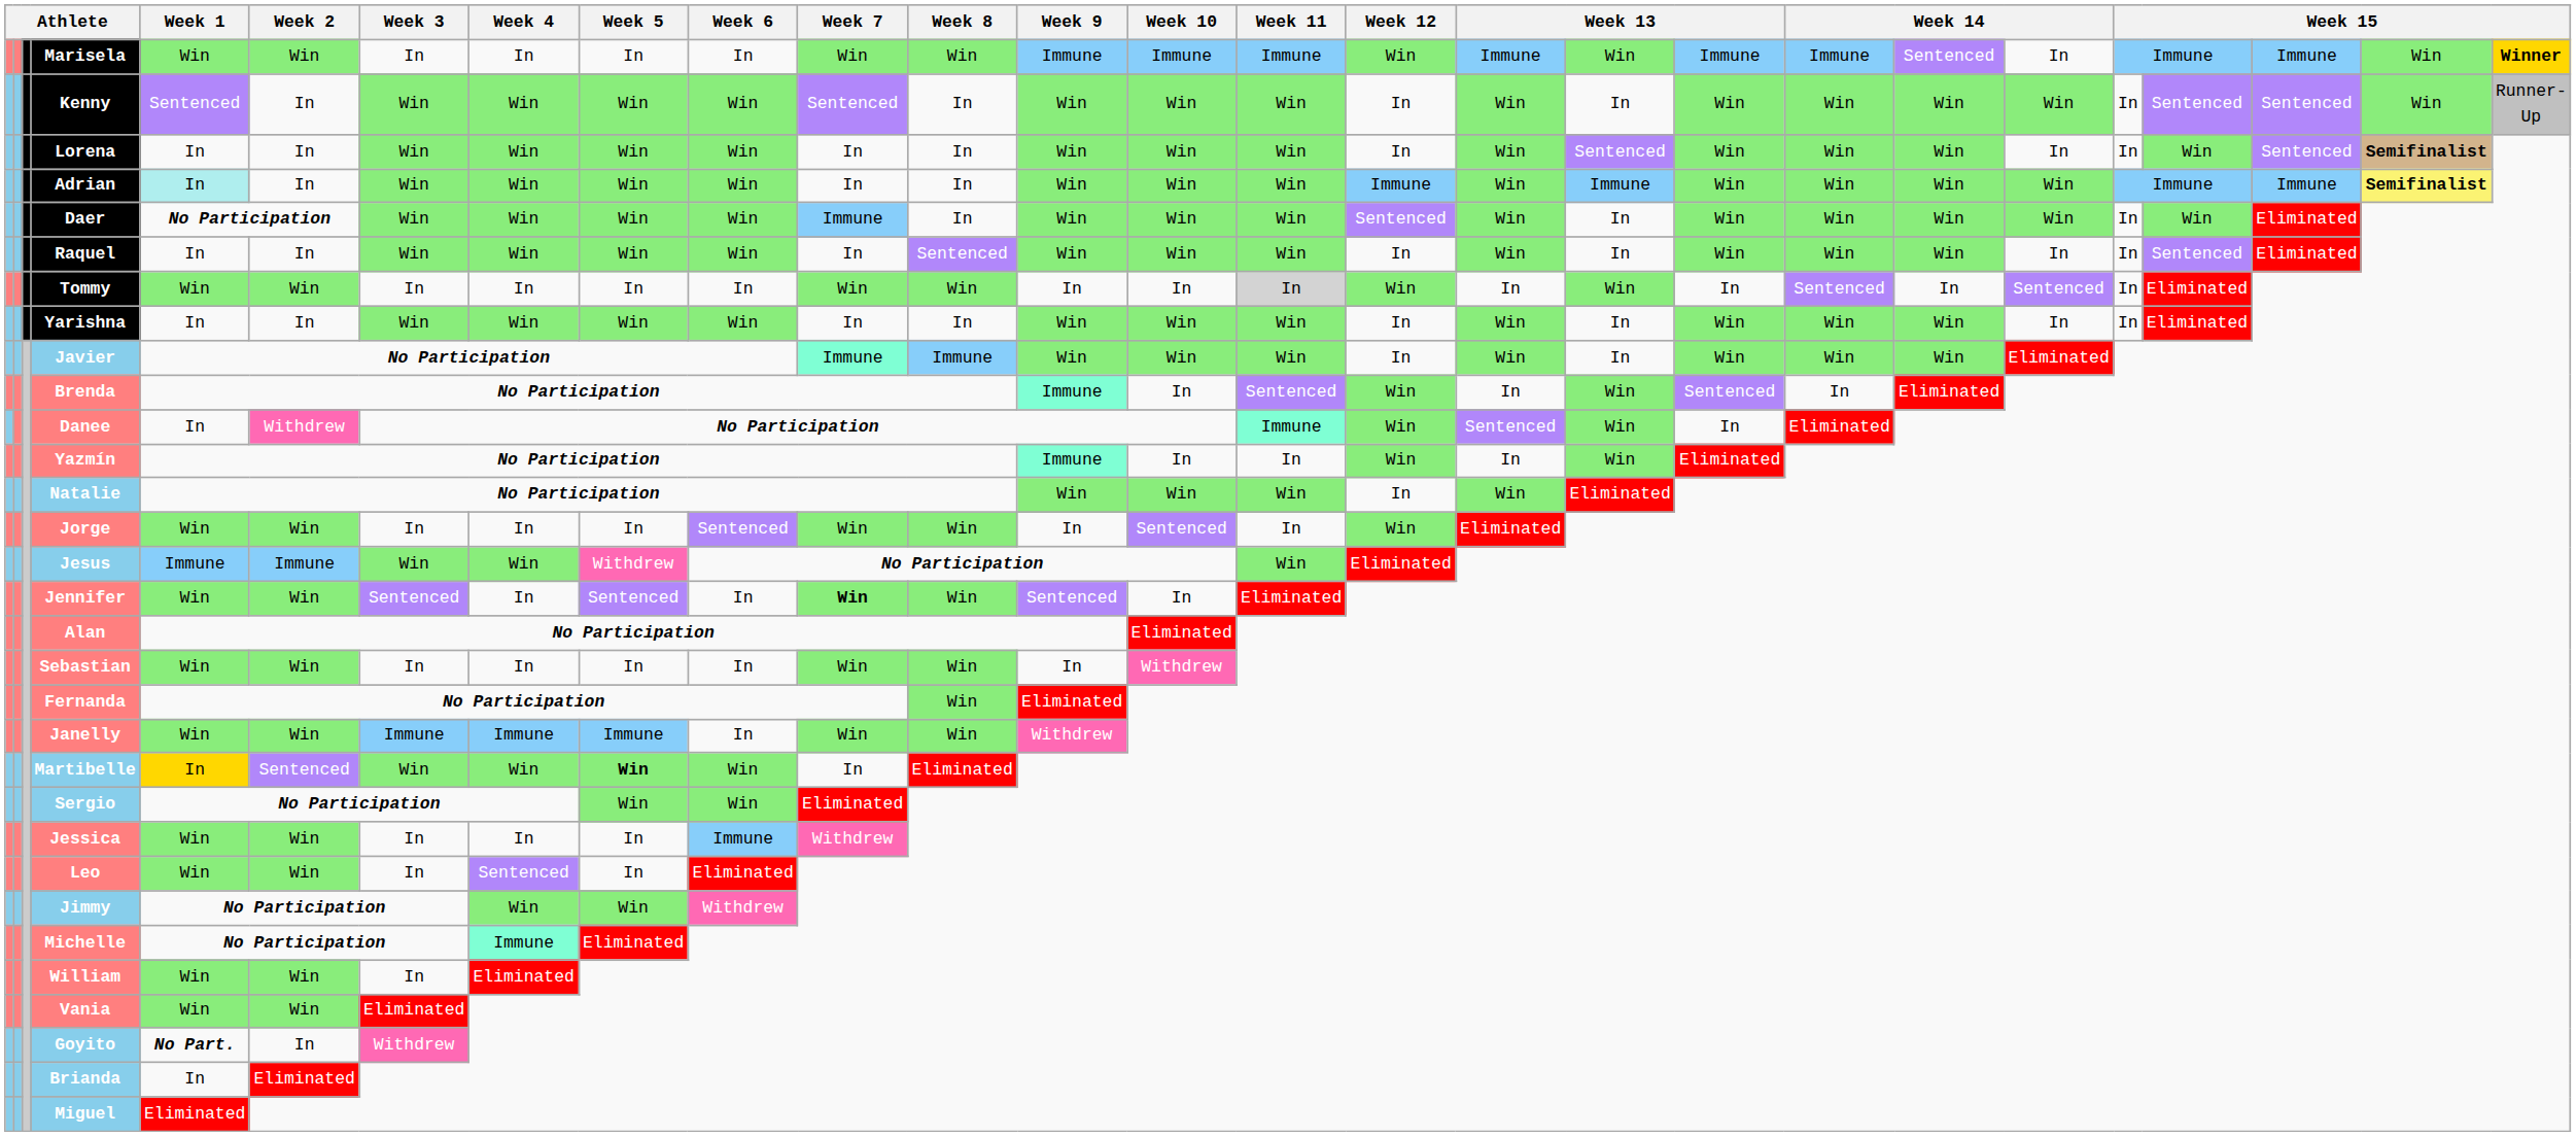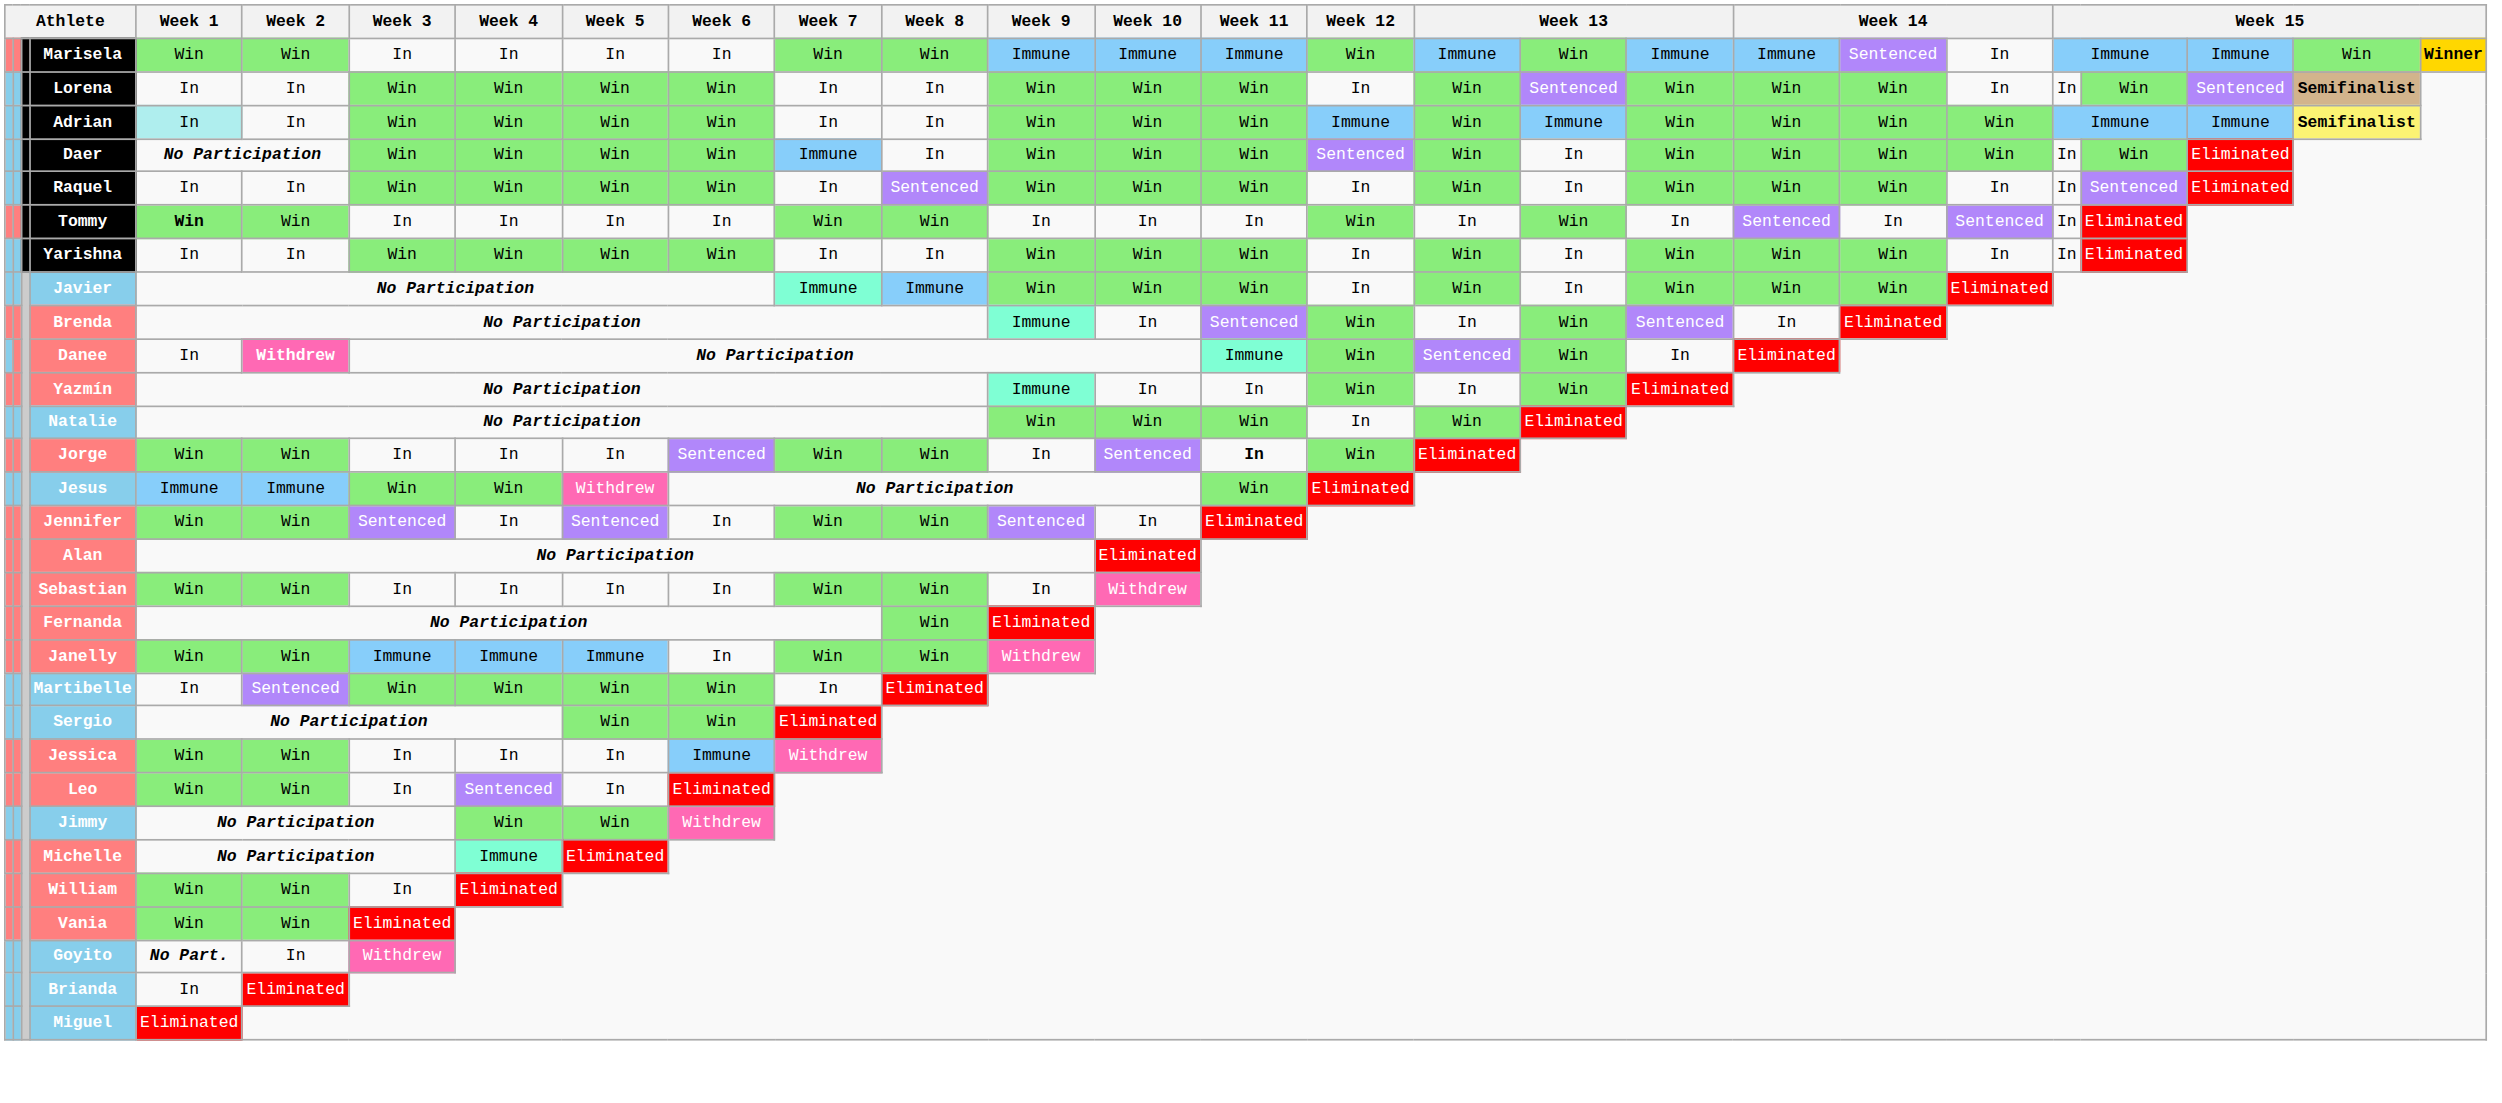- row: Kenny | Sentenced | In | Win | Win | Win | Win | Sentenced | In | Win | Win | Win | In | Win | In | Win | Win | Win | Win | In | Sentenced | Sentenced | Win | Runner-Up
Tommy | Week 1: normal -> bold
Tommy | Week 11: lightgrey background -> no background
Danee | Week 2: normal -> bold
Jorge | Week 11: normal -> bold
Jennifer | Week 7: bold -> normal
Martibelle | Week 1: gold background -> no background
Martibelle | Week 5: bold -> normal
